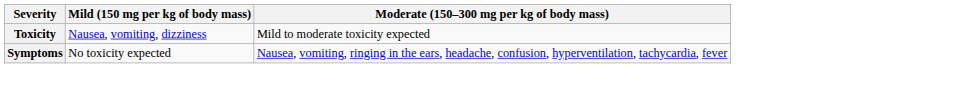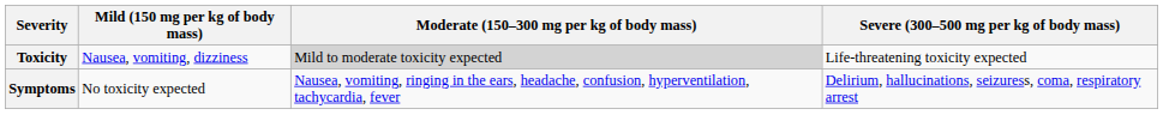+ column: Severe (300–500 mg per kg of body mass) | Life-threatening toxicity expected | Delirium, hallucinations, seizuress, coma, respiratory arrest
Toxicity | Moderate (150–300 mg per kg of body mass): no background -> lightgrey background
